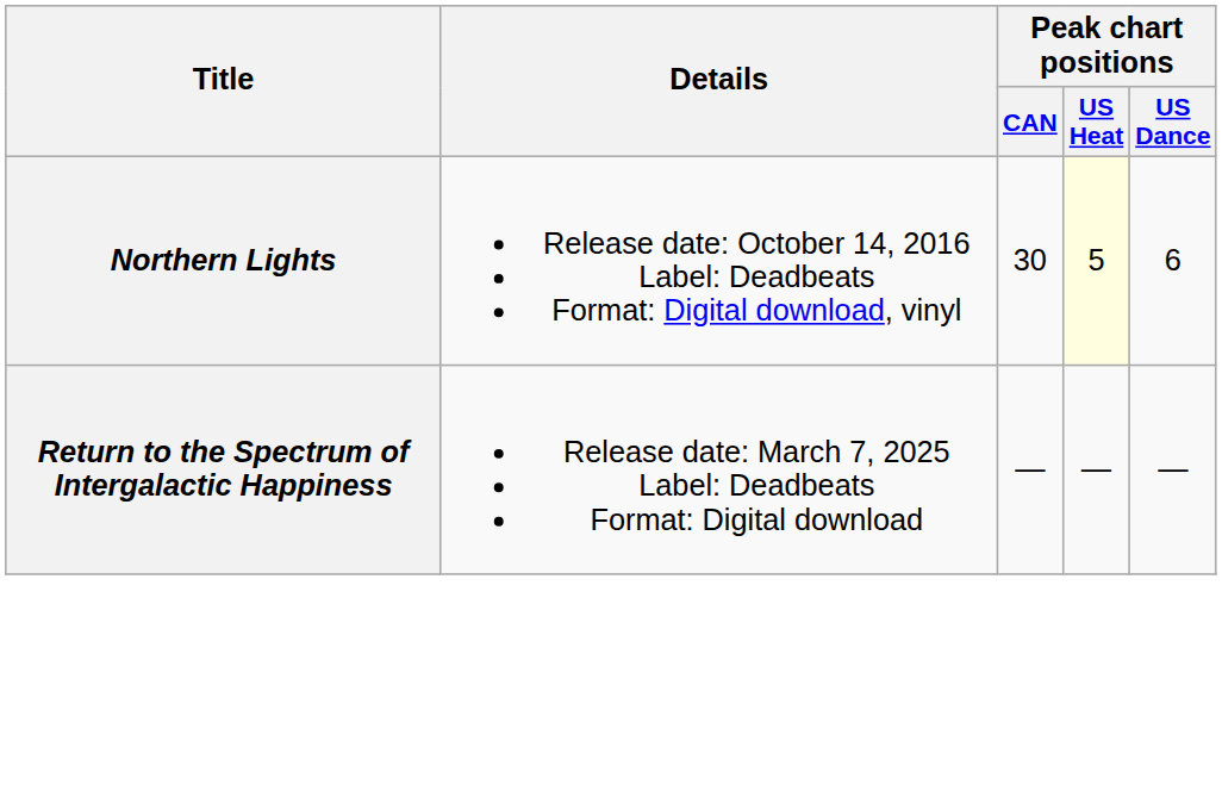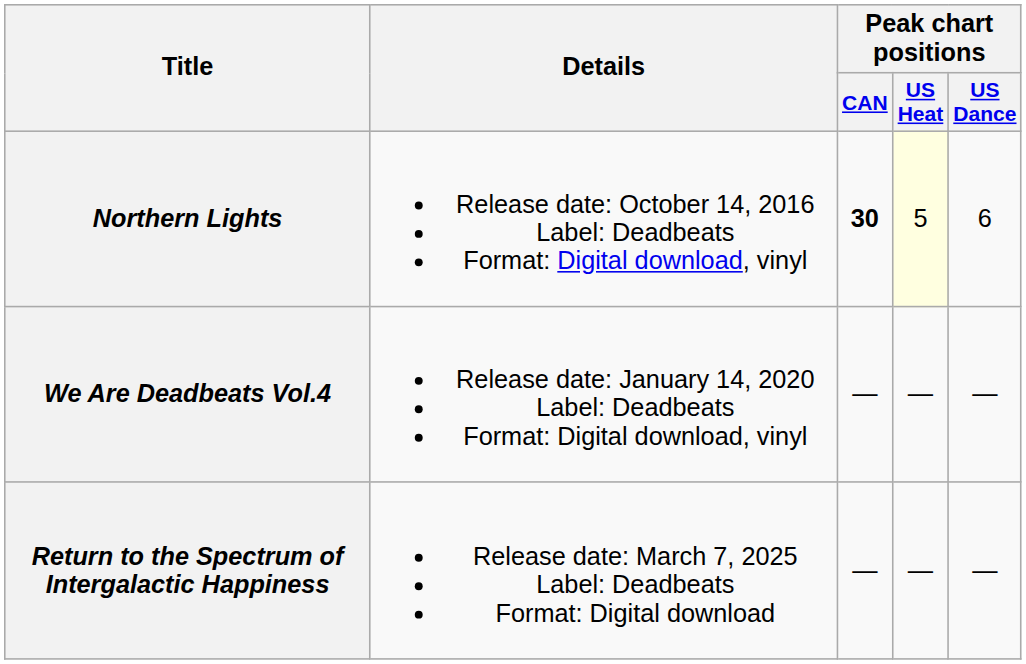Northern Lights | Peak chart positions / CAN: normal -> bold
+ row: We Are Deadbeats Vol.4 | Release date: January 14, 2020 Label: Deadbeats Format: Digital download, vinyl | — | — | —
